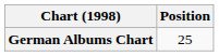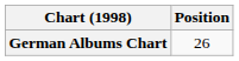German Albums Chart | Position: 25 -> 26
